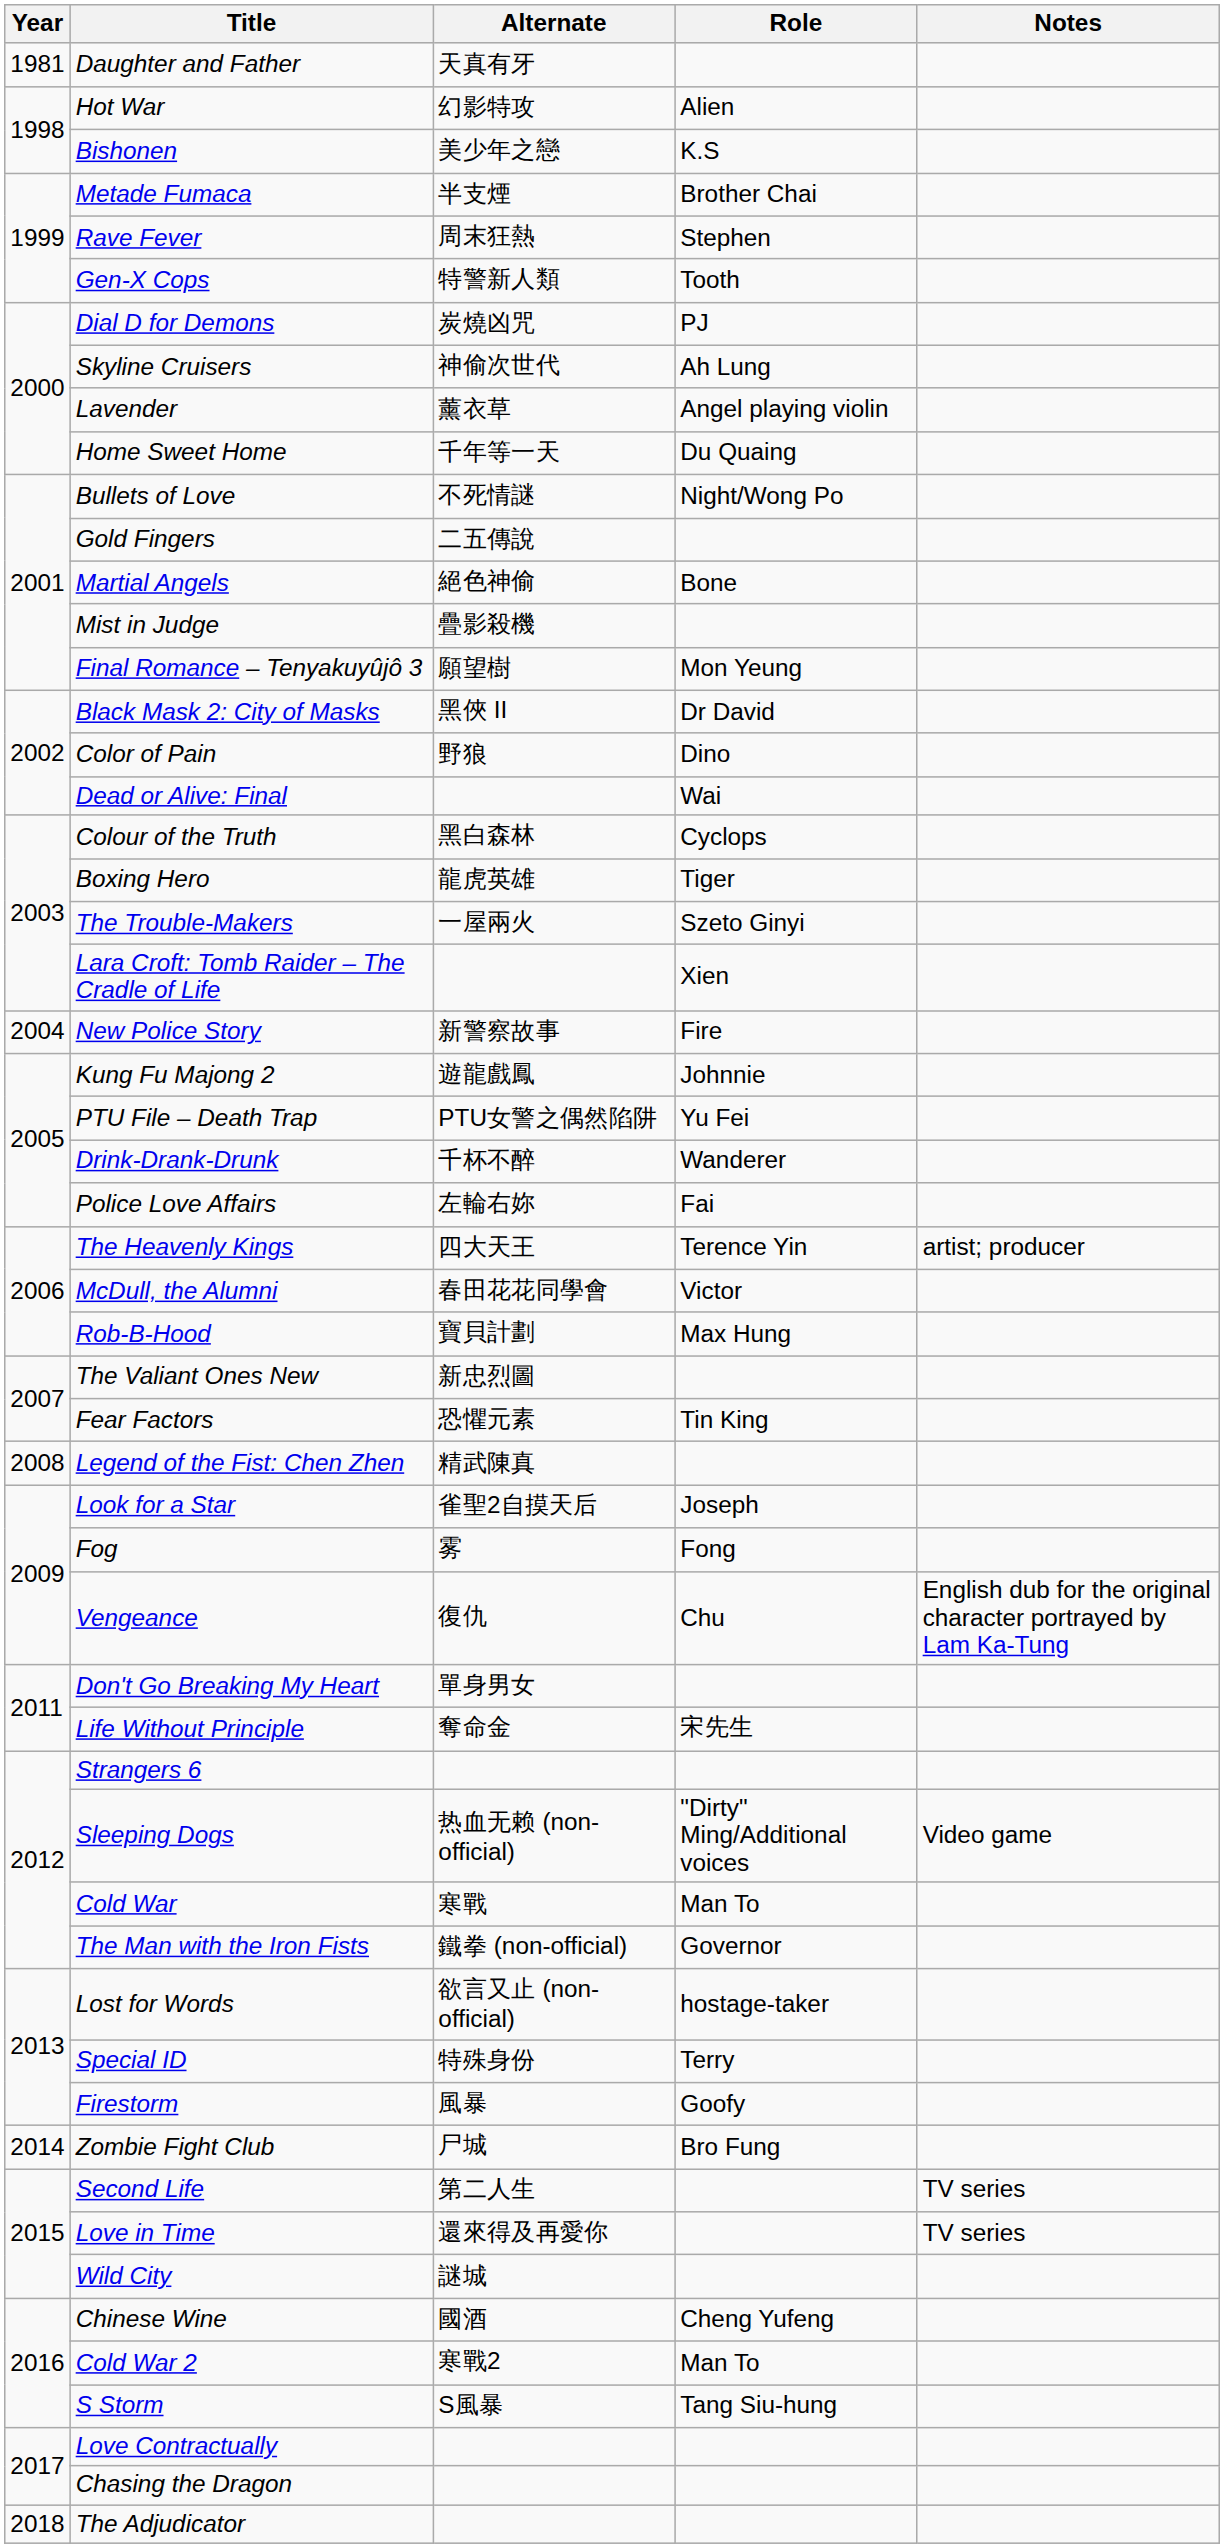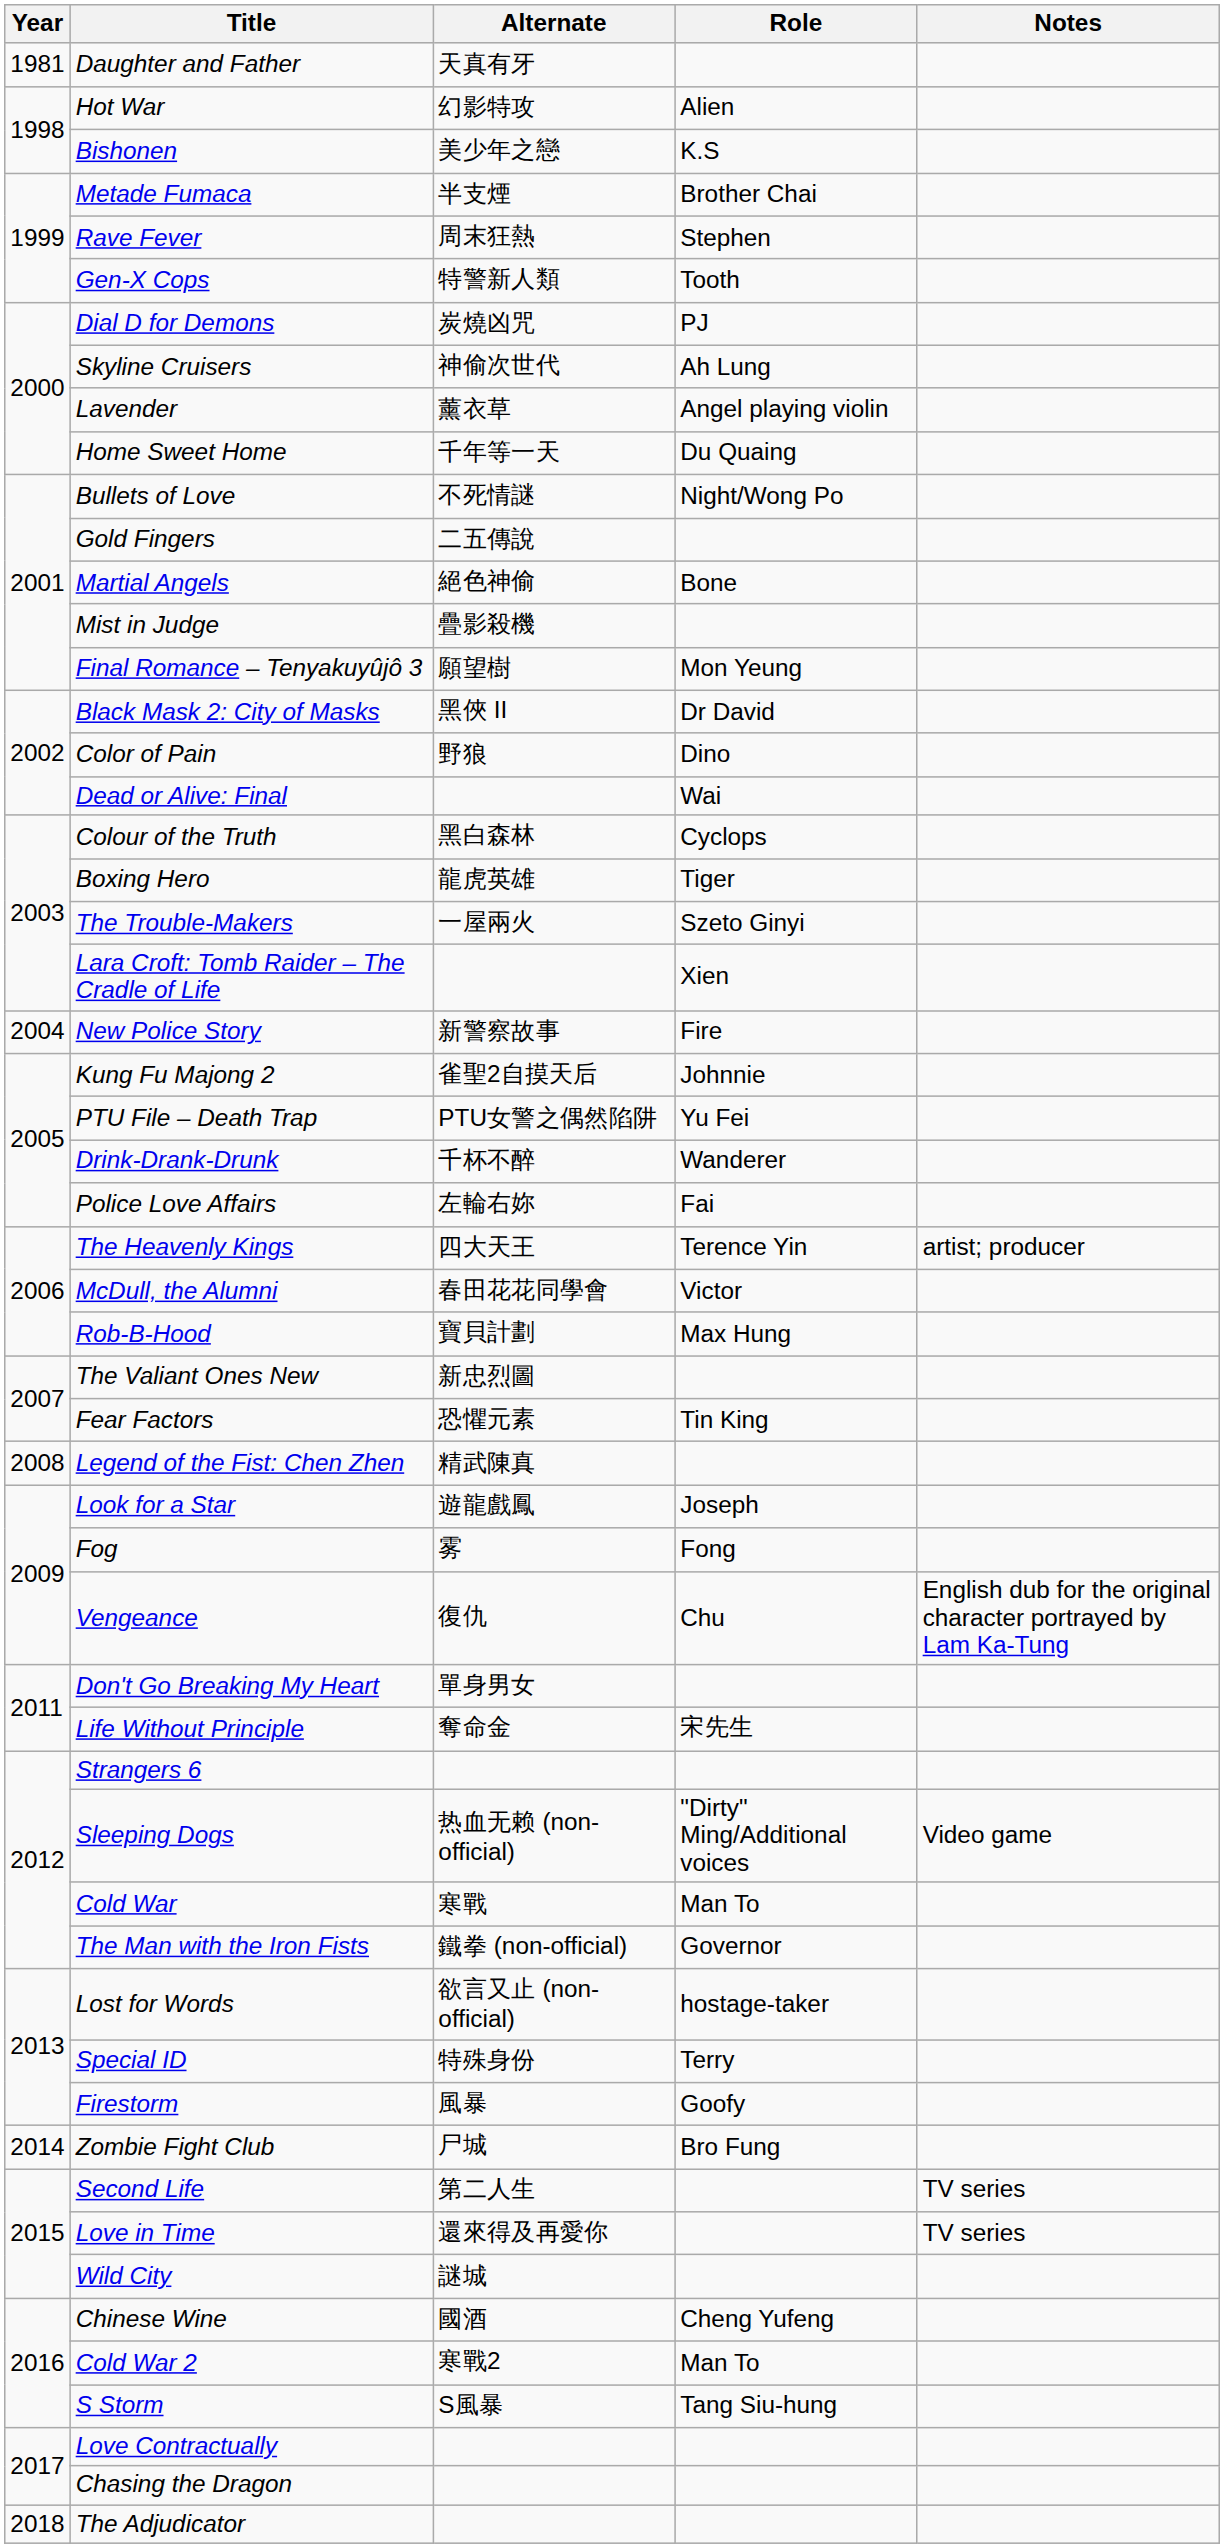Kung Fu Majong 2 | Alternate: 遊龍戲鳳 -> 雀聖2自摸天后
Look for a Star | Alternate: 雀聖2自摸天后 -> 遊龍戲鳳
